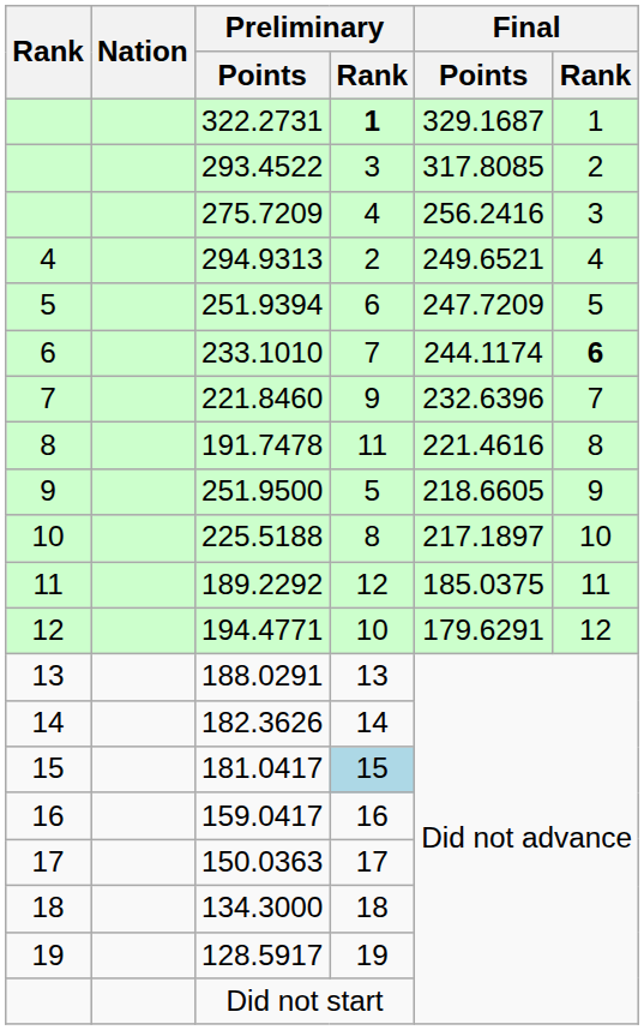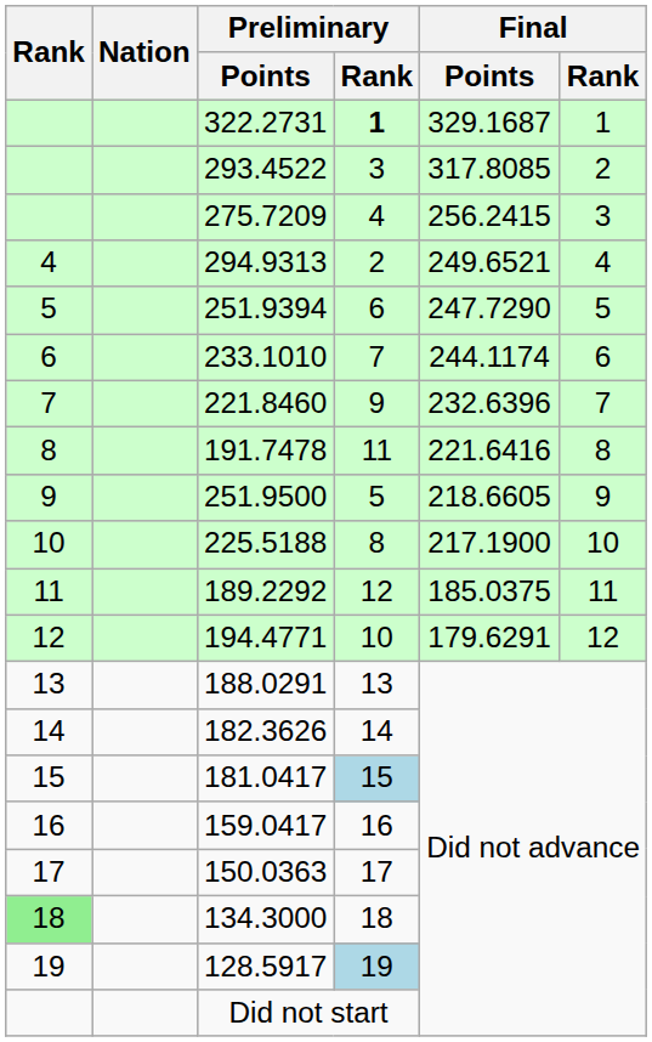275.7209 | Final / Points: 256.2416 -> 256.2415
251.9394 | Final / Points: 247.7209 -> 247.7290
233.1010 | Final / Rank: bold -> normal
191.7478 | Final / Points: 221.4616 -> 221.6416
225.5188 | Final / Points: 217.1897 -> 217.1900
134.3000 | Rank: no background -> lightgreen background
128.5917 | Preliminary / Rank: no background -> lightblue background
